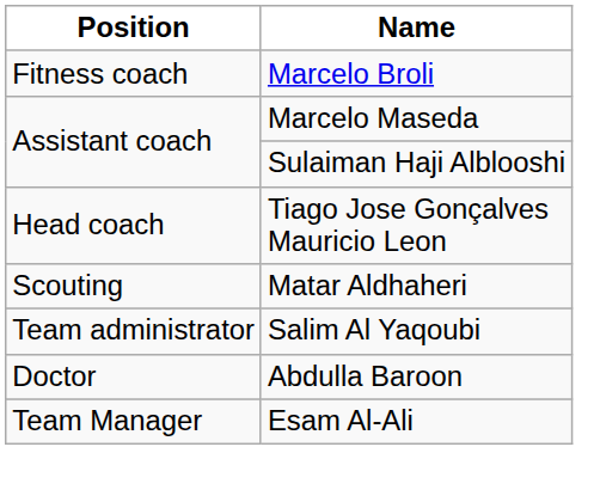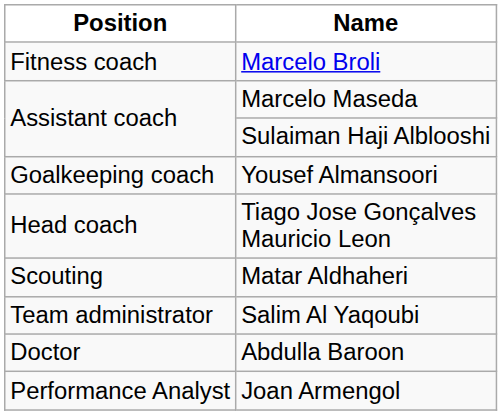+ row: Goalkeeping coach | Yousef Almansoori
- row: Team Manager | Esam Al-Ali
+ row: Performance Analyst | Joan Armengol
